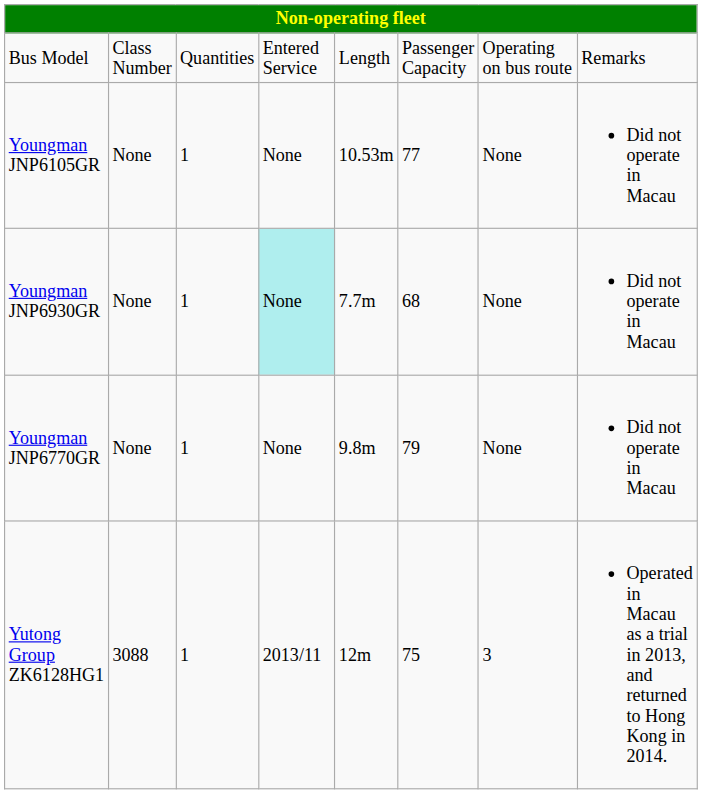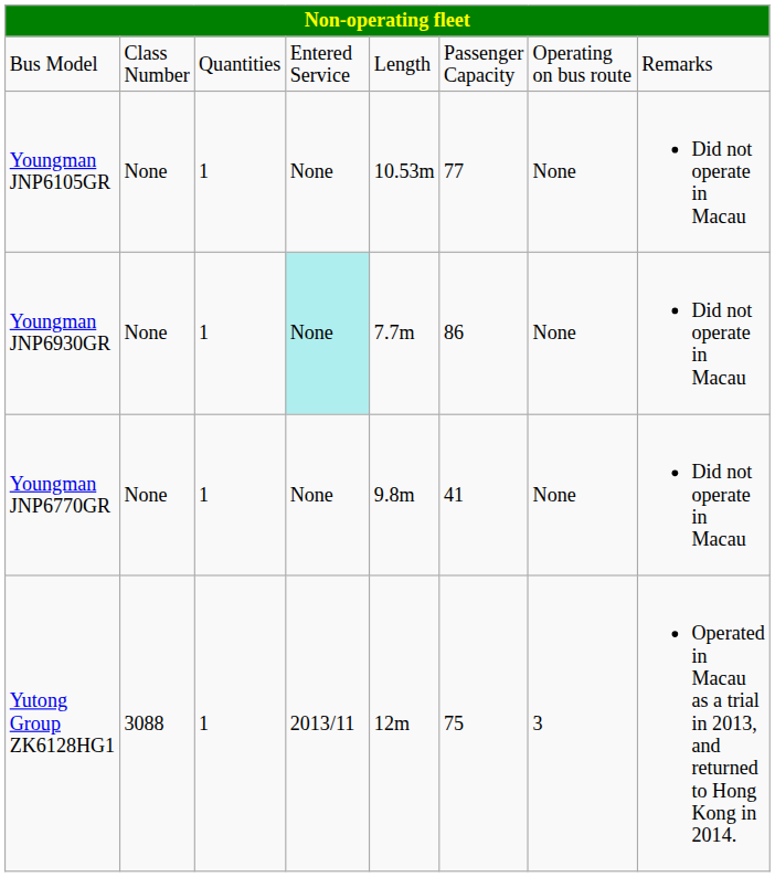Youngman JNP6930GR | column 6: 68 -> 86
Youngman JNP6770GR | column 6: 79 -> 41
